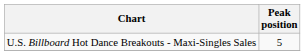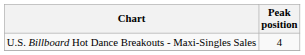U.S. Billboard Hot Dance Breakouts - Maxi-Singles Sales | Peak position: 5 -> 4
